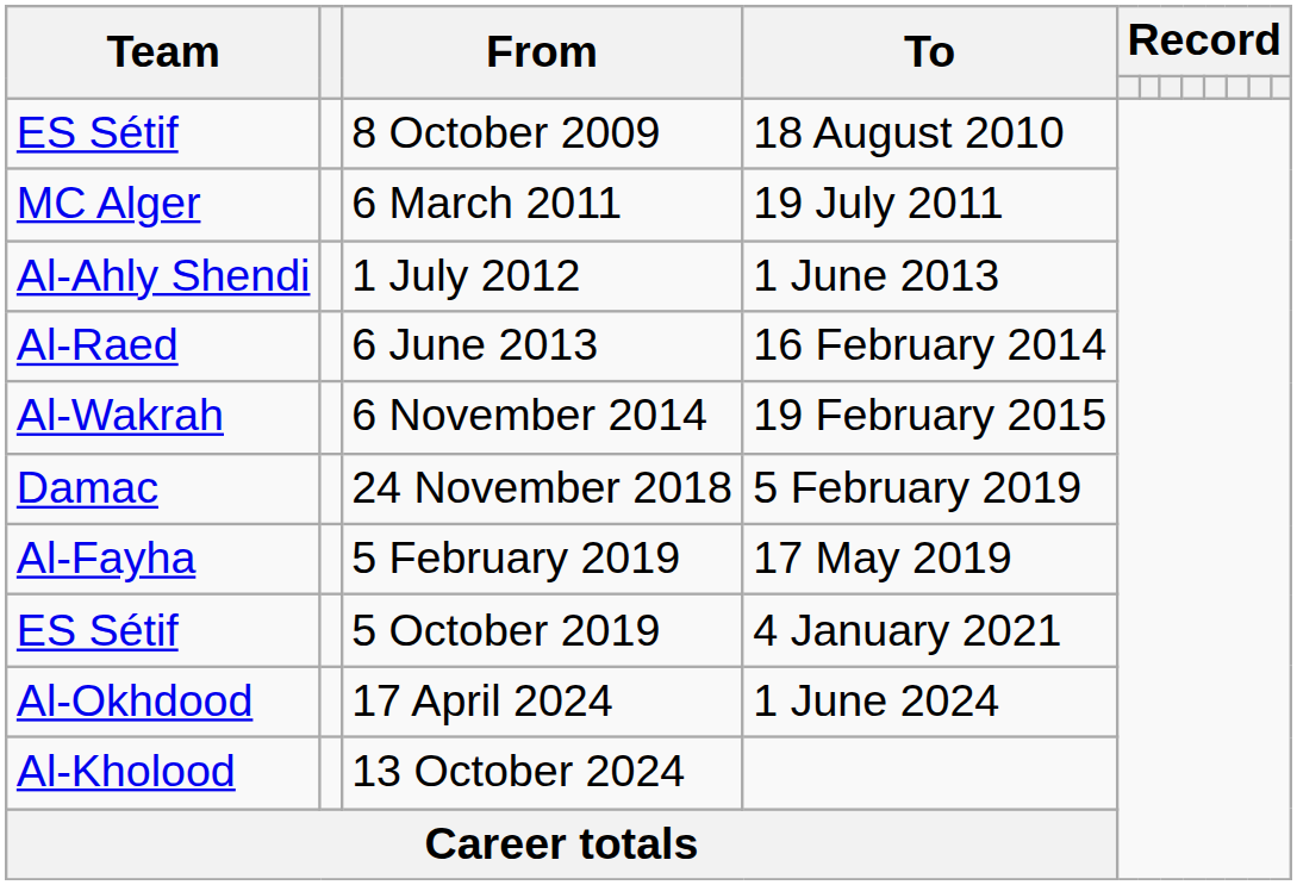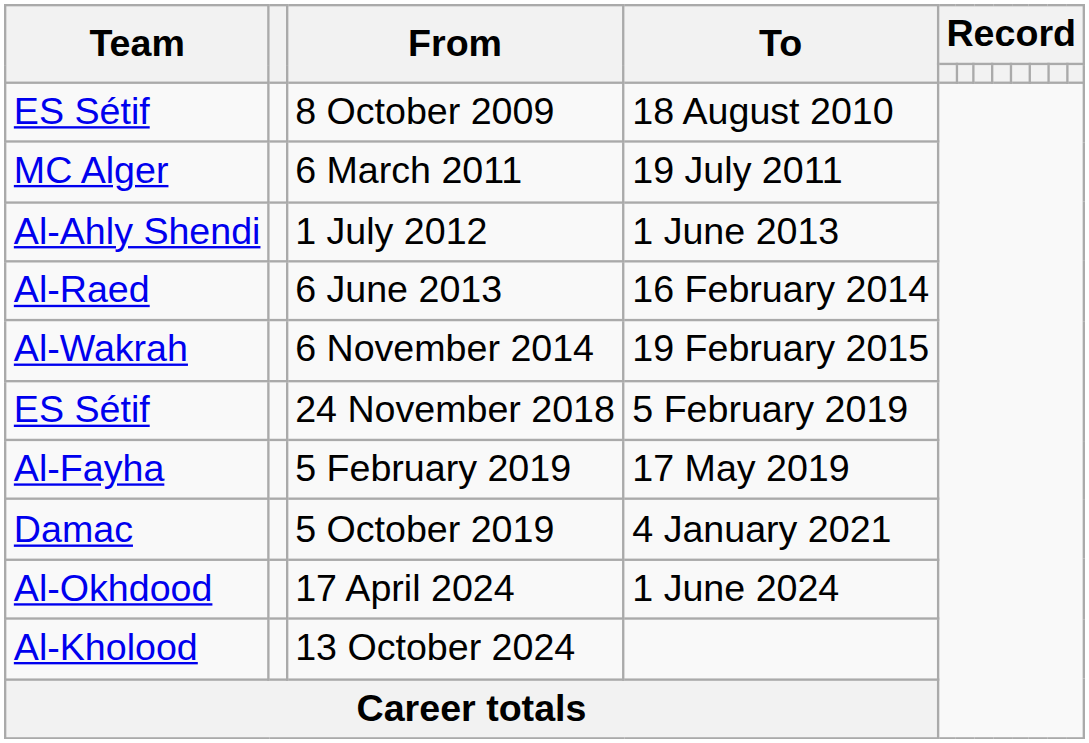24 November 2018 | Team: Damac -> ES Sétif
5 October 2019 | Team: ES Sétif -> Damac
